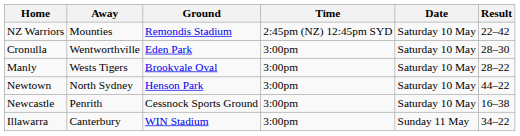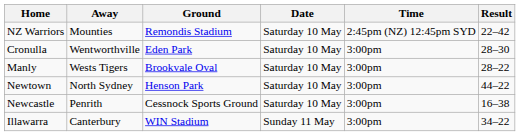columns swapped: Date <-> Time
